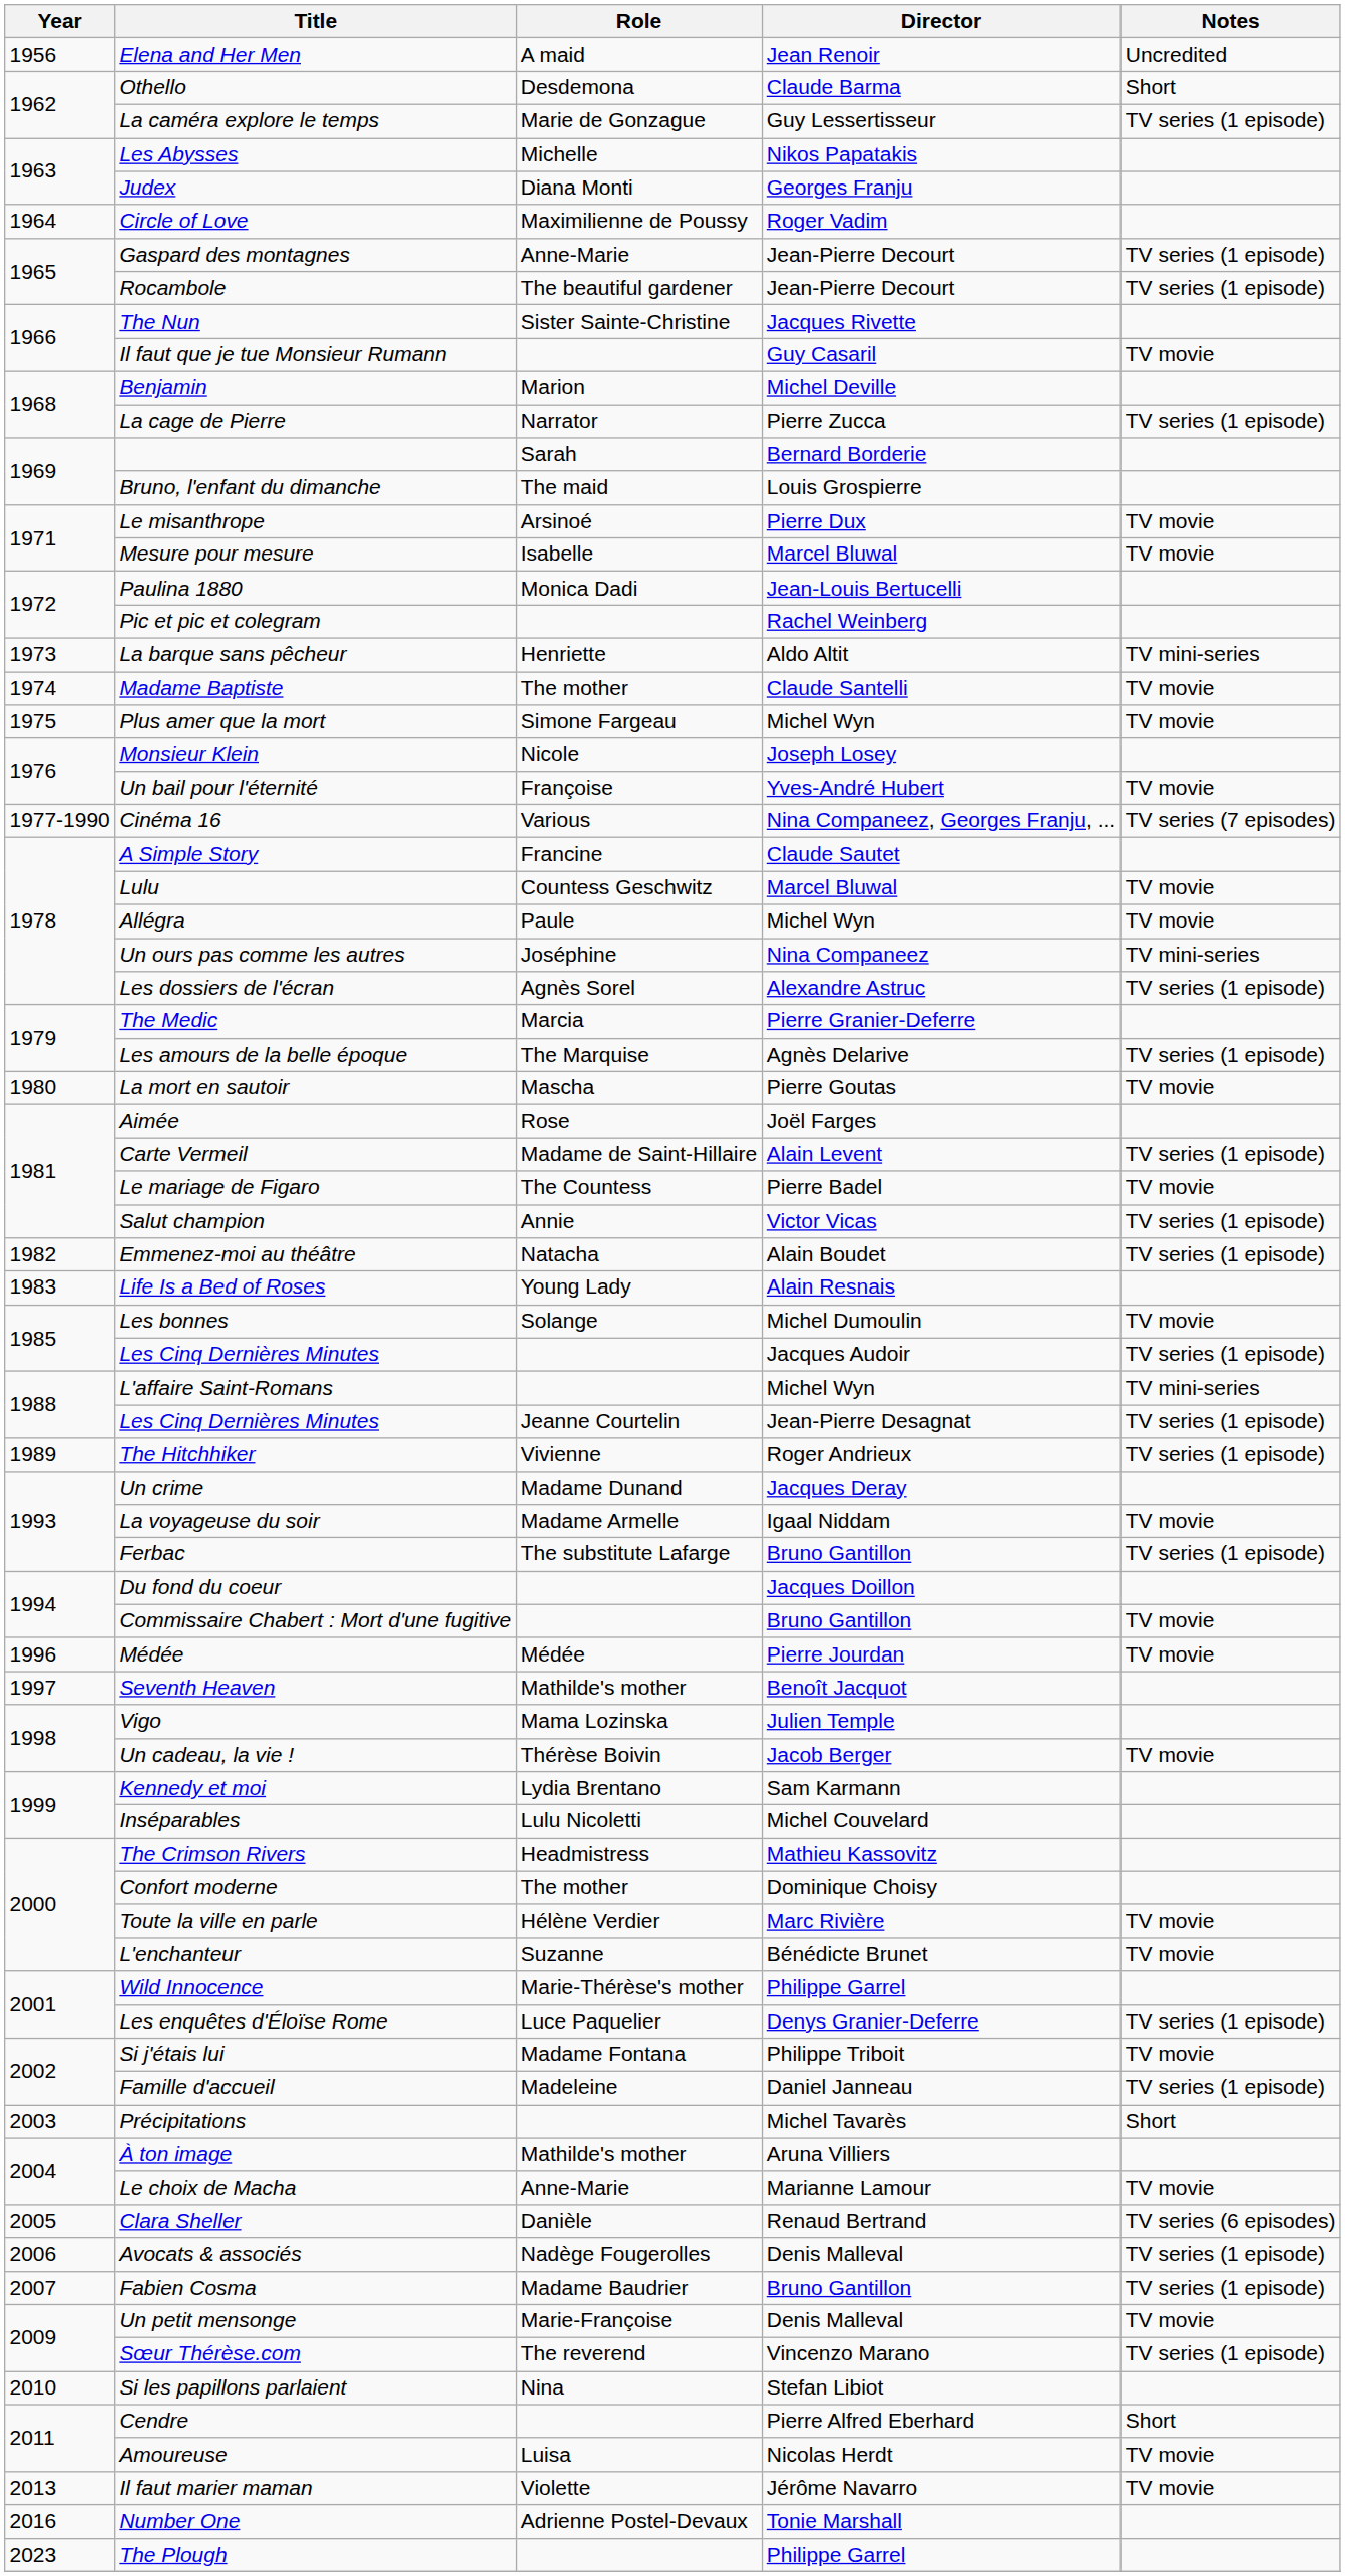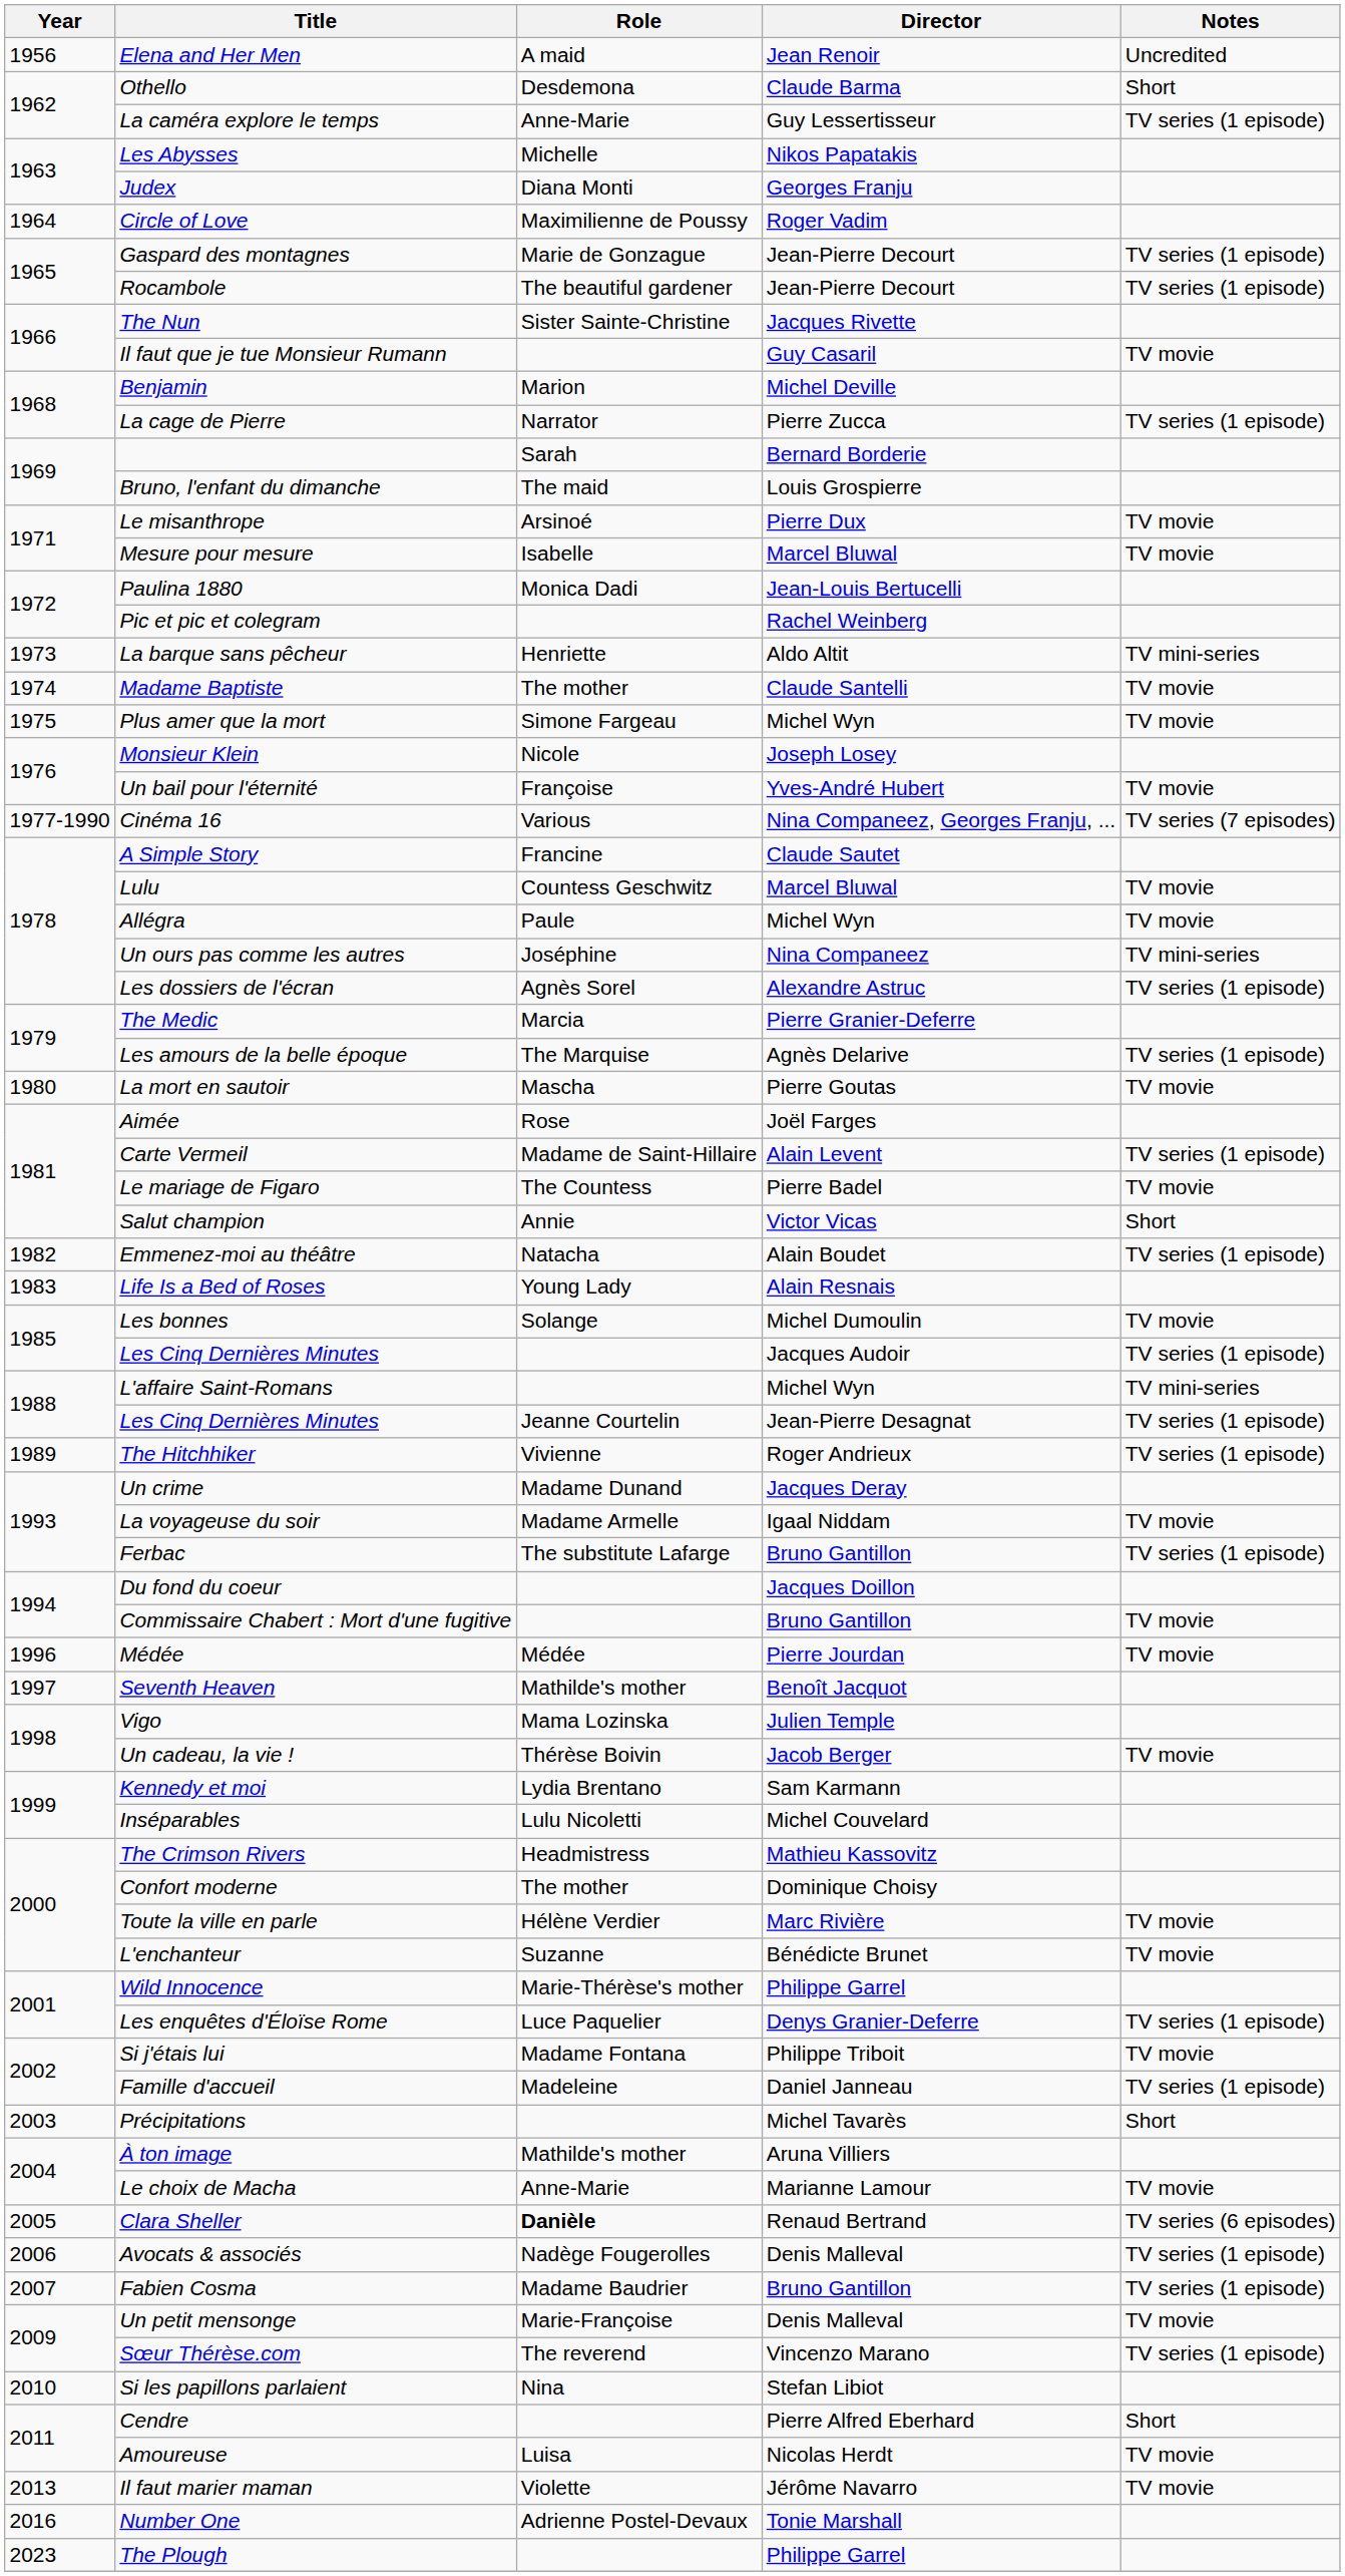La caméra explore le temps | Role: Marie de Gonzague -> Anne-Marie
Gaspard des montagnes | Role: Anne-Marie -> Marie de Gonzague
Salut champion | Notes: TV series (1 episode) -> Short
Clara Sheller | Role: normal -> bold
